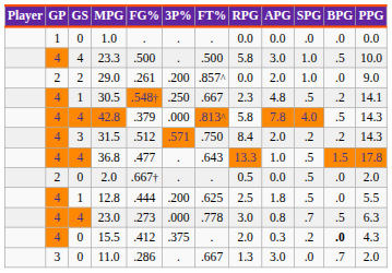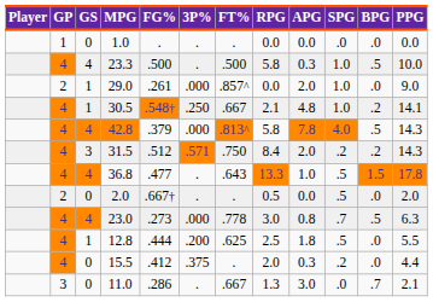23.3 | APG: 3.0 -> 0.3
29.0 | GS: 2 -> 1
29.0 | 3P%: .200 -> .000
30.5 | RPG: 2.3 -> 2.1
30.5 | SPG: .5 -> 1.0
rows swapped: 12.8 <-> 23.0
15.5 | BPG: bold -> normal
15.5 | PPG: 4.3 -> 4.4
11.0 | PPG: 2.0 -> 2.1
